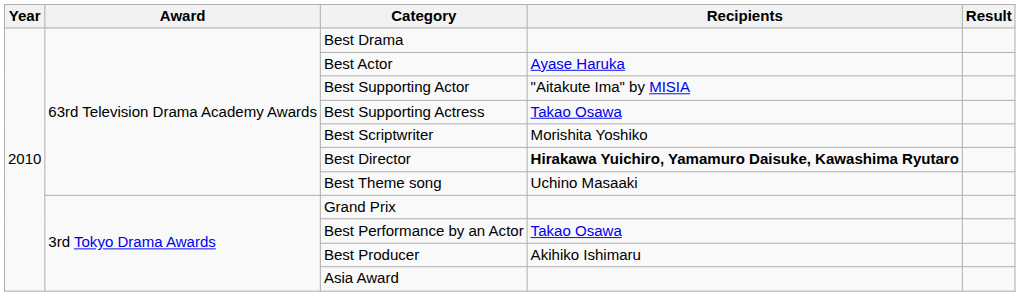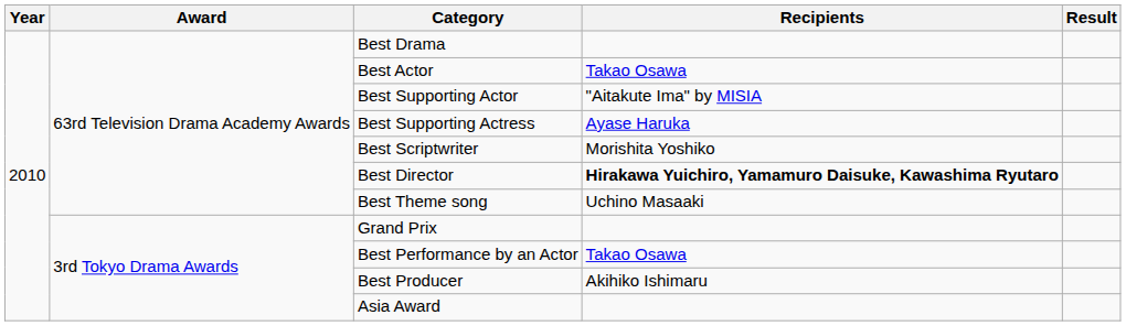Best Actor | Recipients: Ayase Haruka -> Takao Osawa
Best Supporting Actress | Recipients: Takao Osawa -> Ayase Haruka
